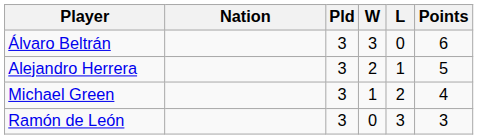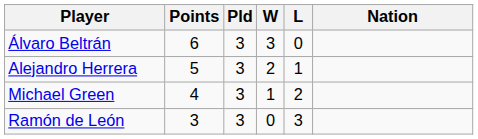columns swapped: Nation <-> Points
